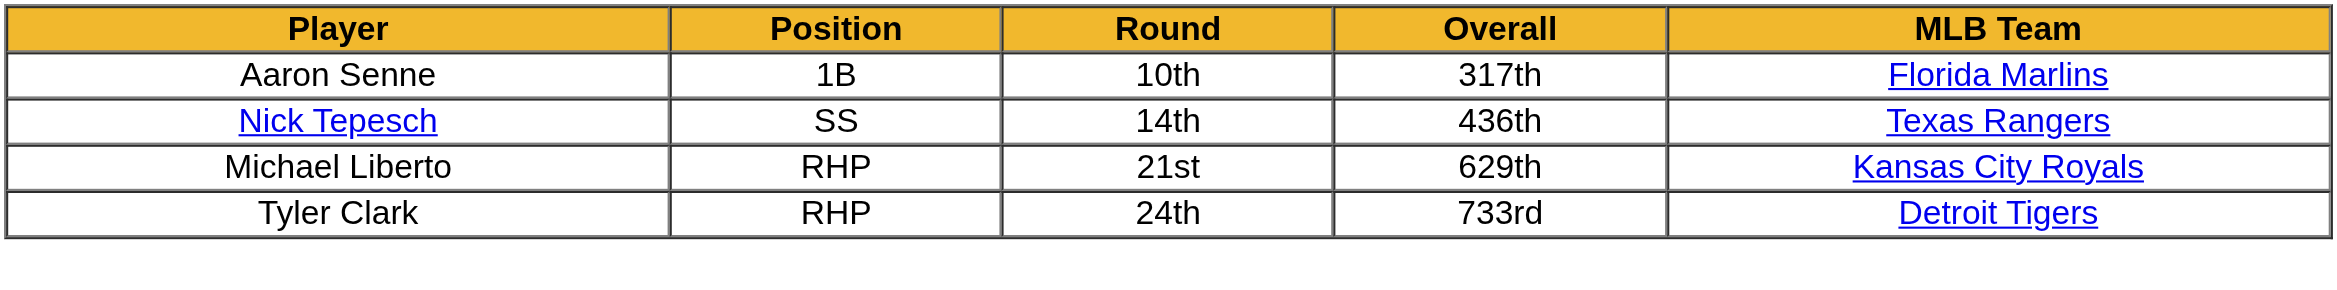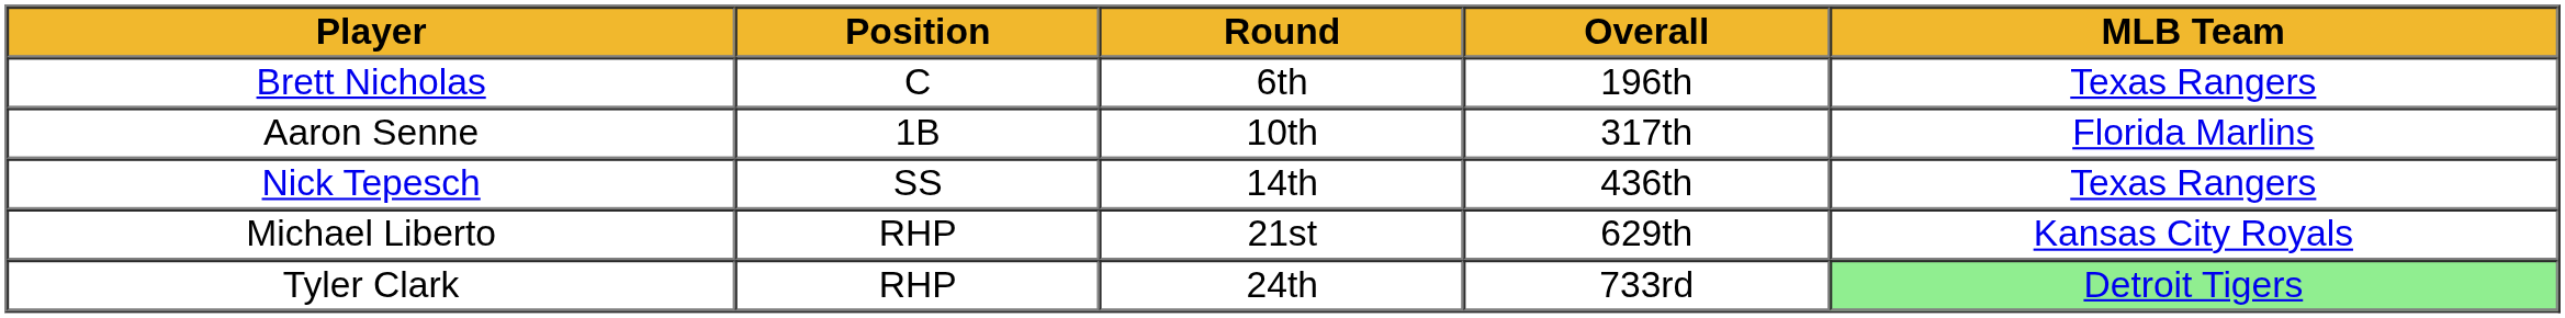+ row: Brett Nicholas | C | 6th | 196th | Texas Rangers
Tyler Clark | MLB Team: no background -> lightgreen background
